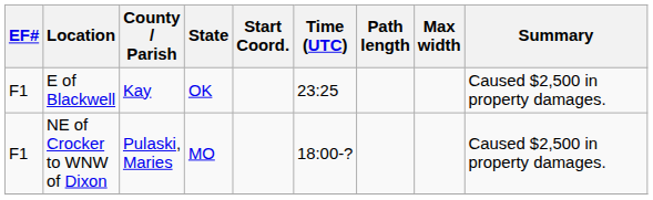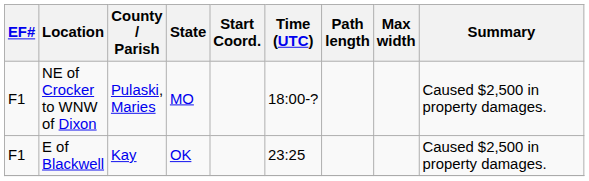rows swapped: NE of Crocker to WNW of Dixon <-> E of Blackwell
